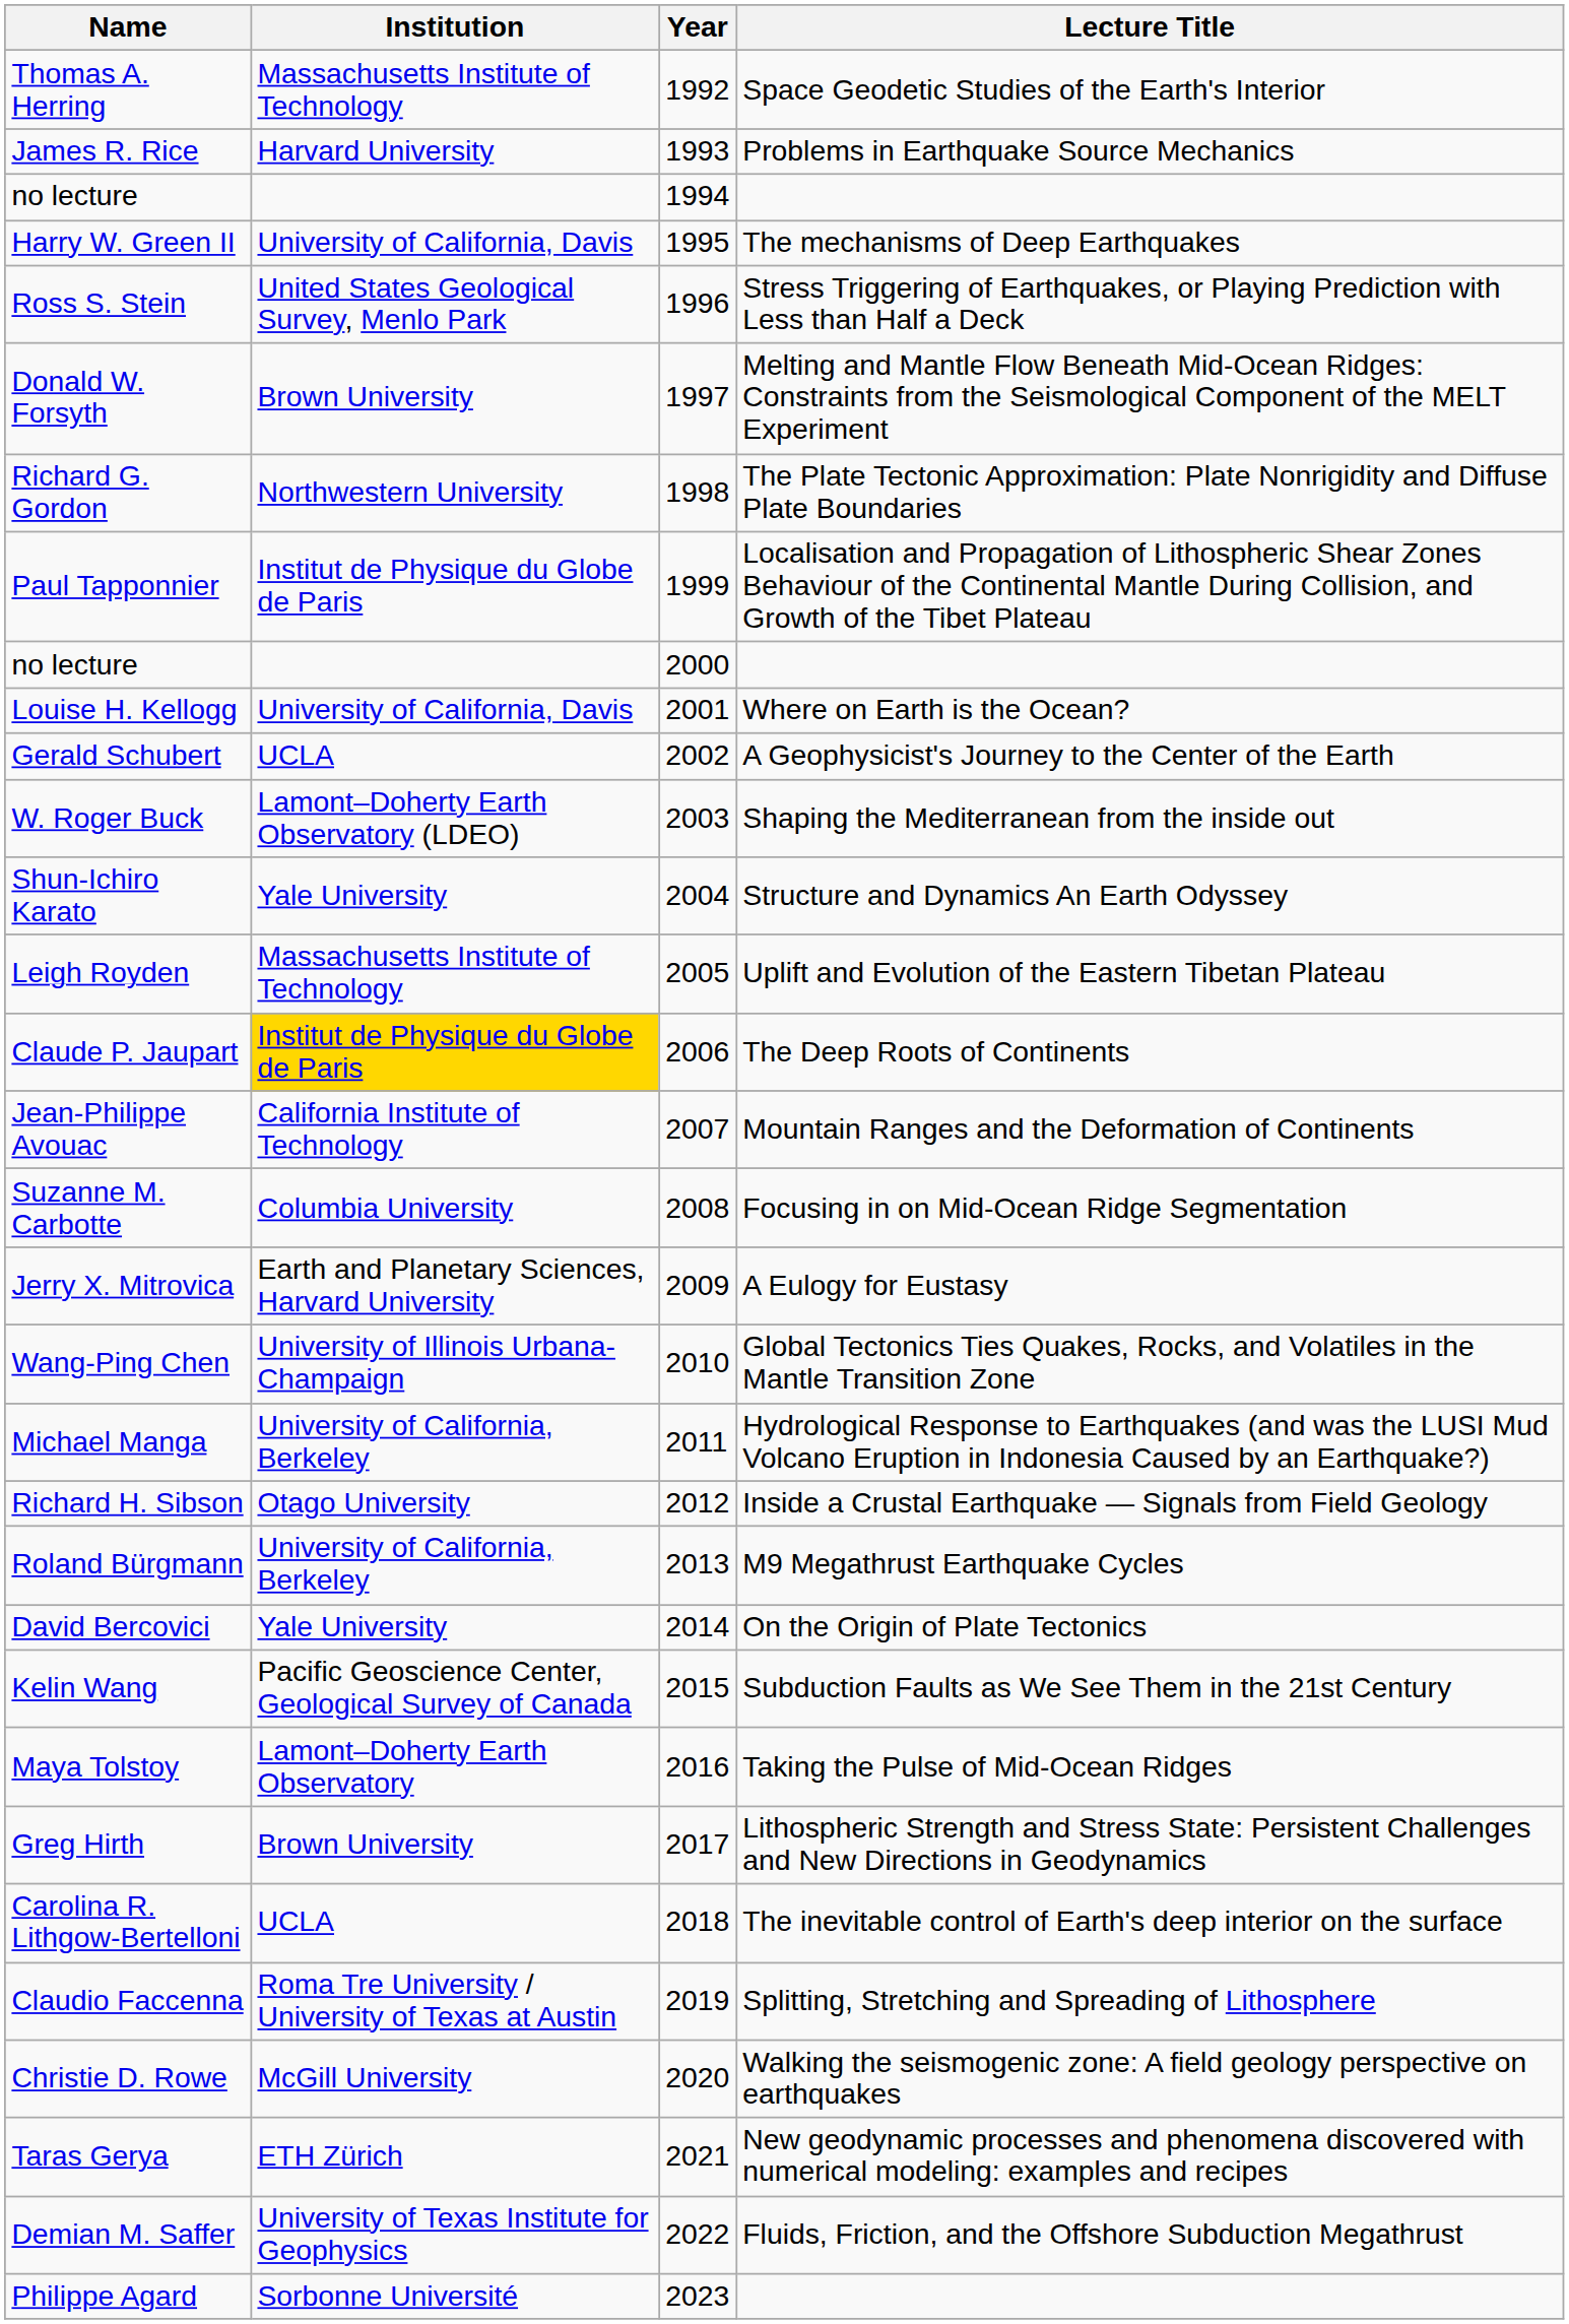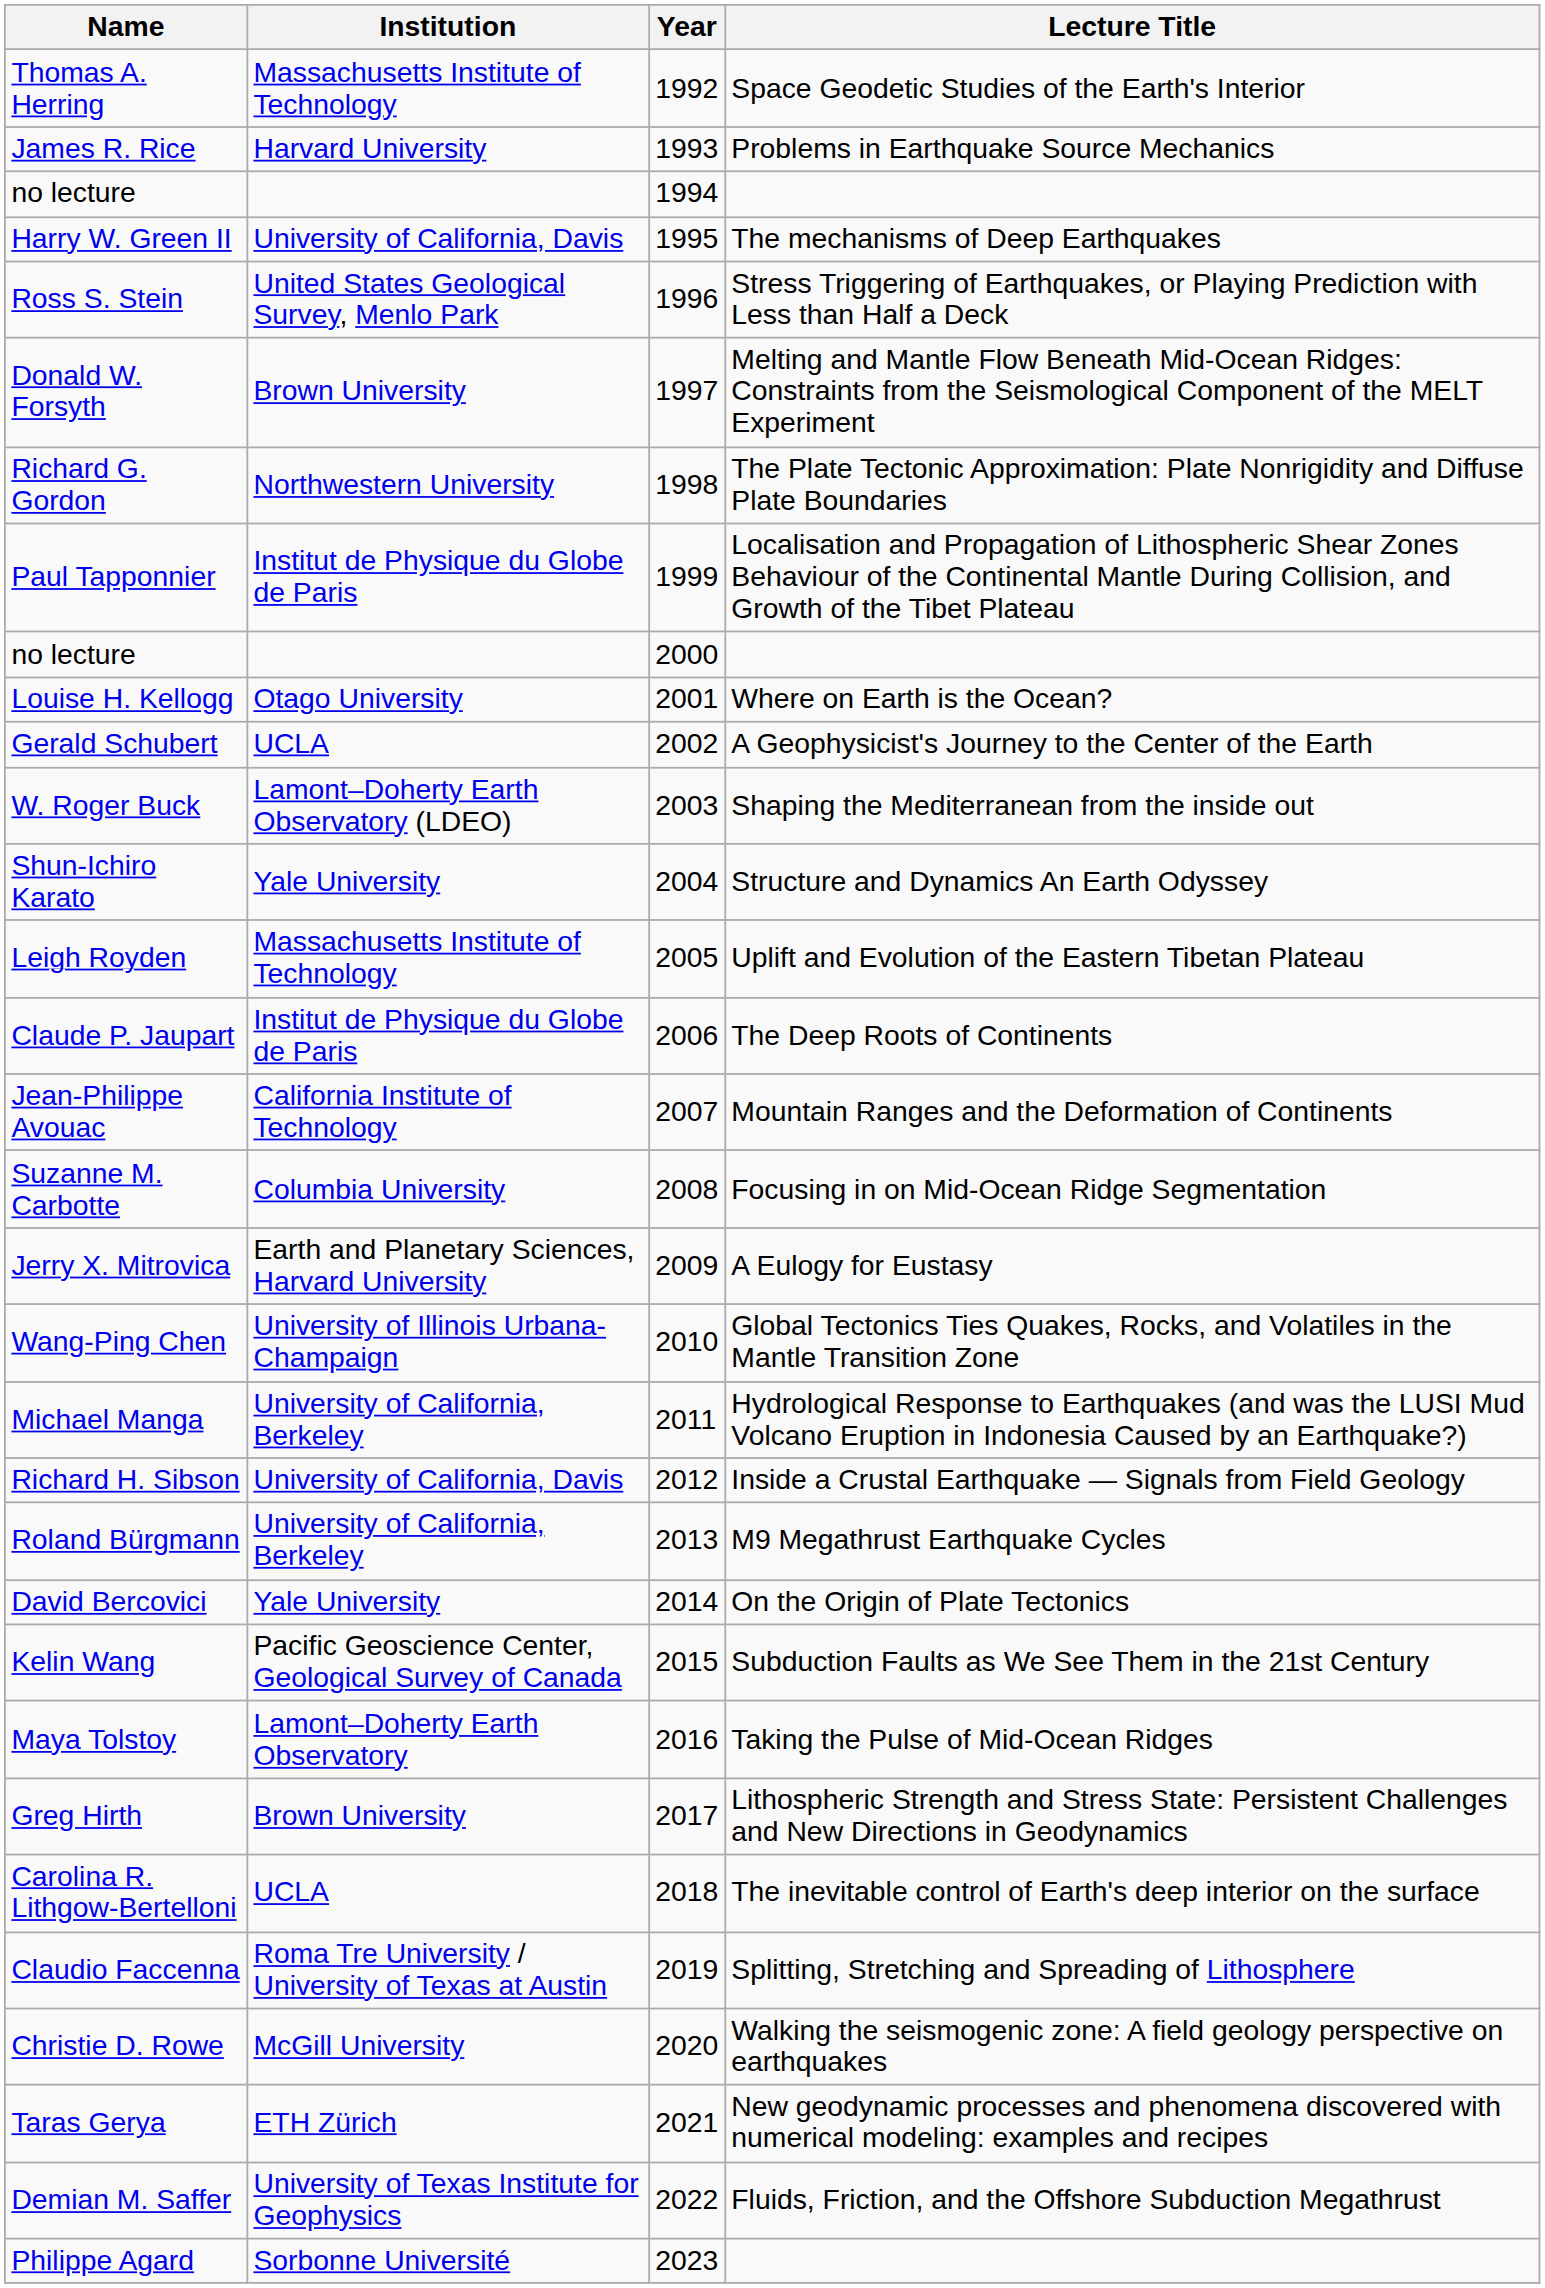Louise H. Kellogg | Institution: University of California, Davis -> Otago University
Claude P. Jaupart | Institution: gold background -> no background
Richard H. Sibson | Institution: Otago University -> University of California, Davis
